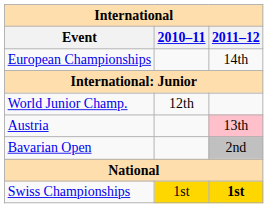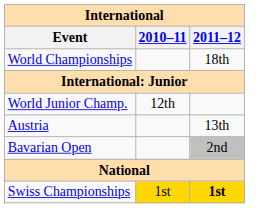+ row: World Championships | 18th
- row: European Championships | 14th
Austria | 2011–12: pink background -> no background
